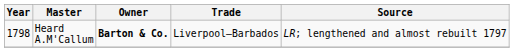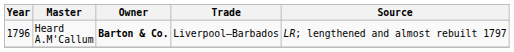Heard A.M'Callum | Year: 1798 -> 1796
